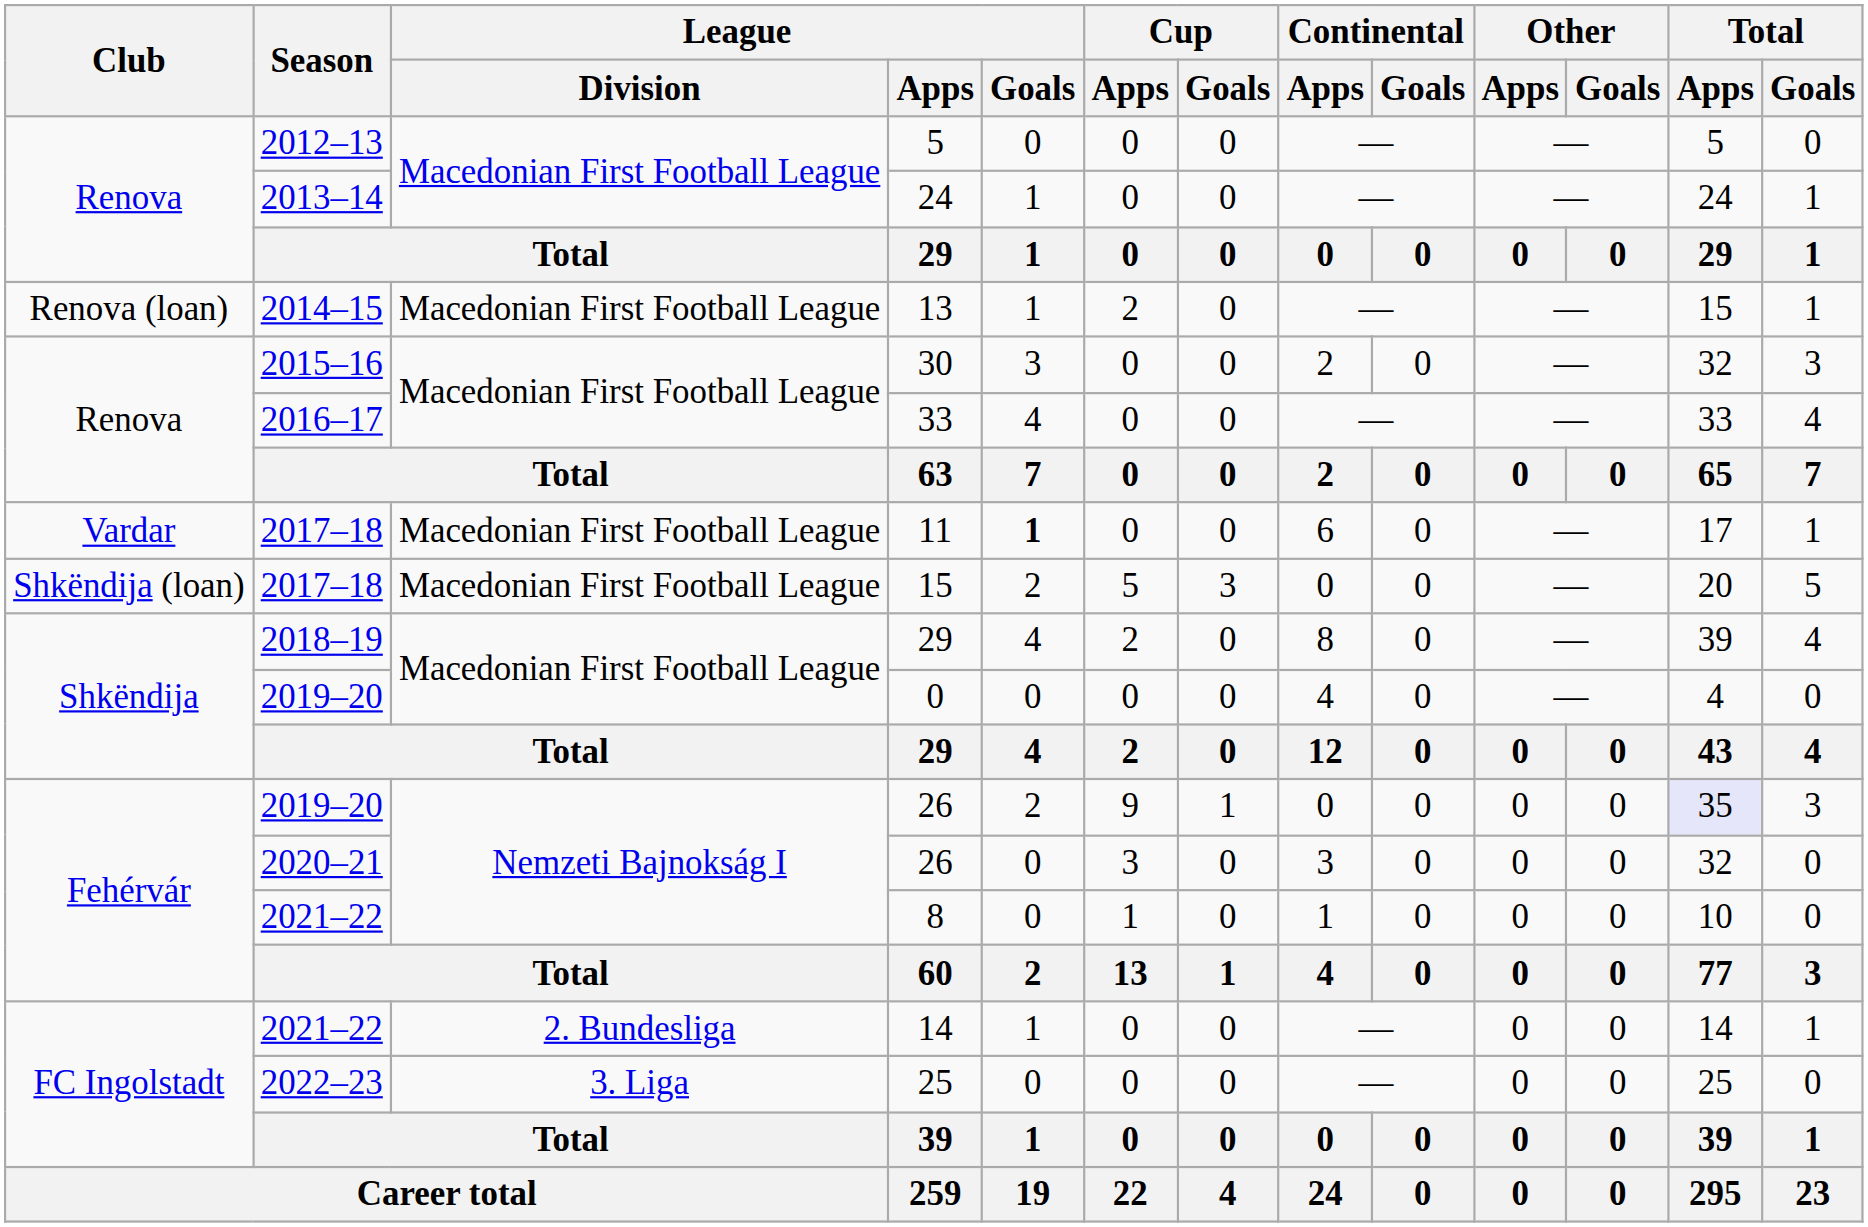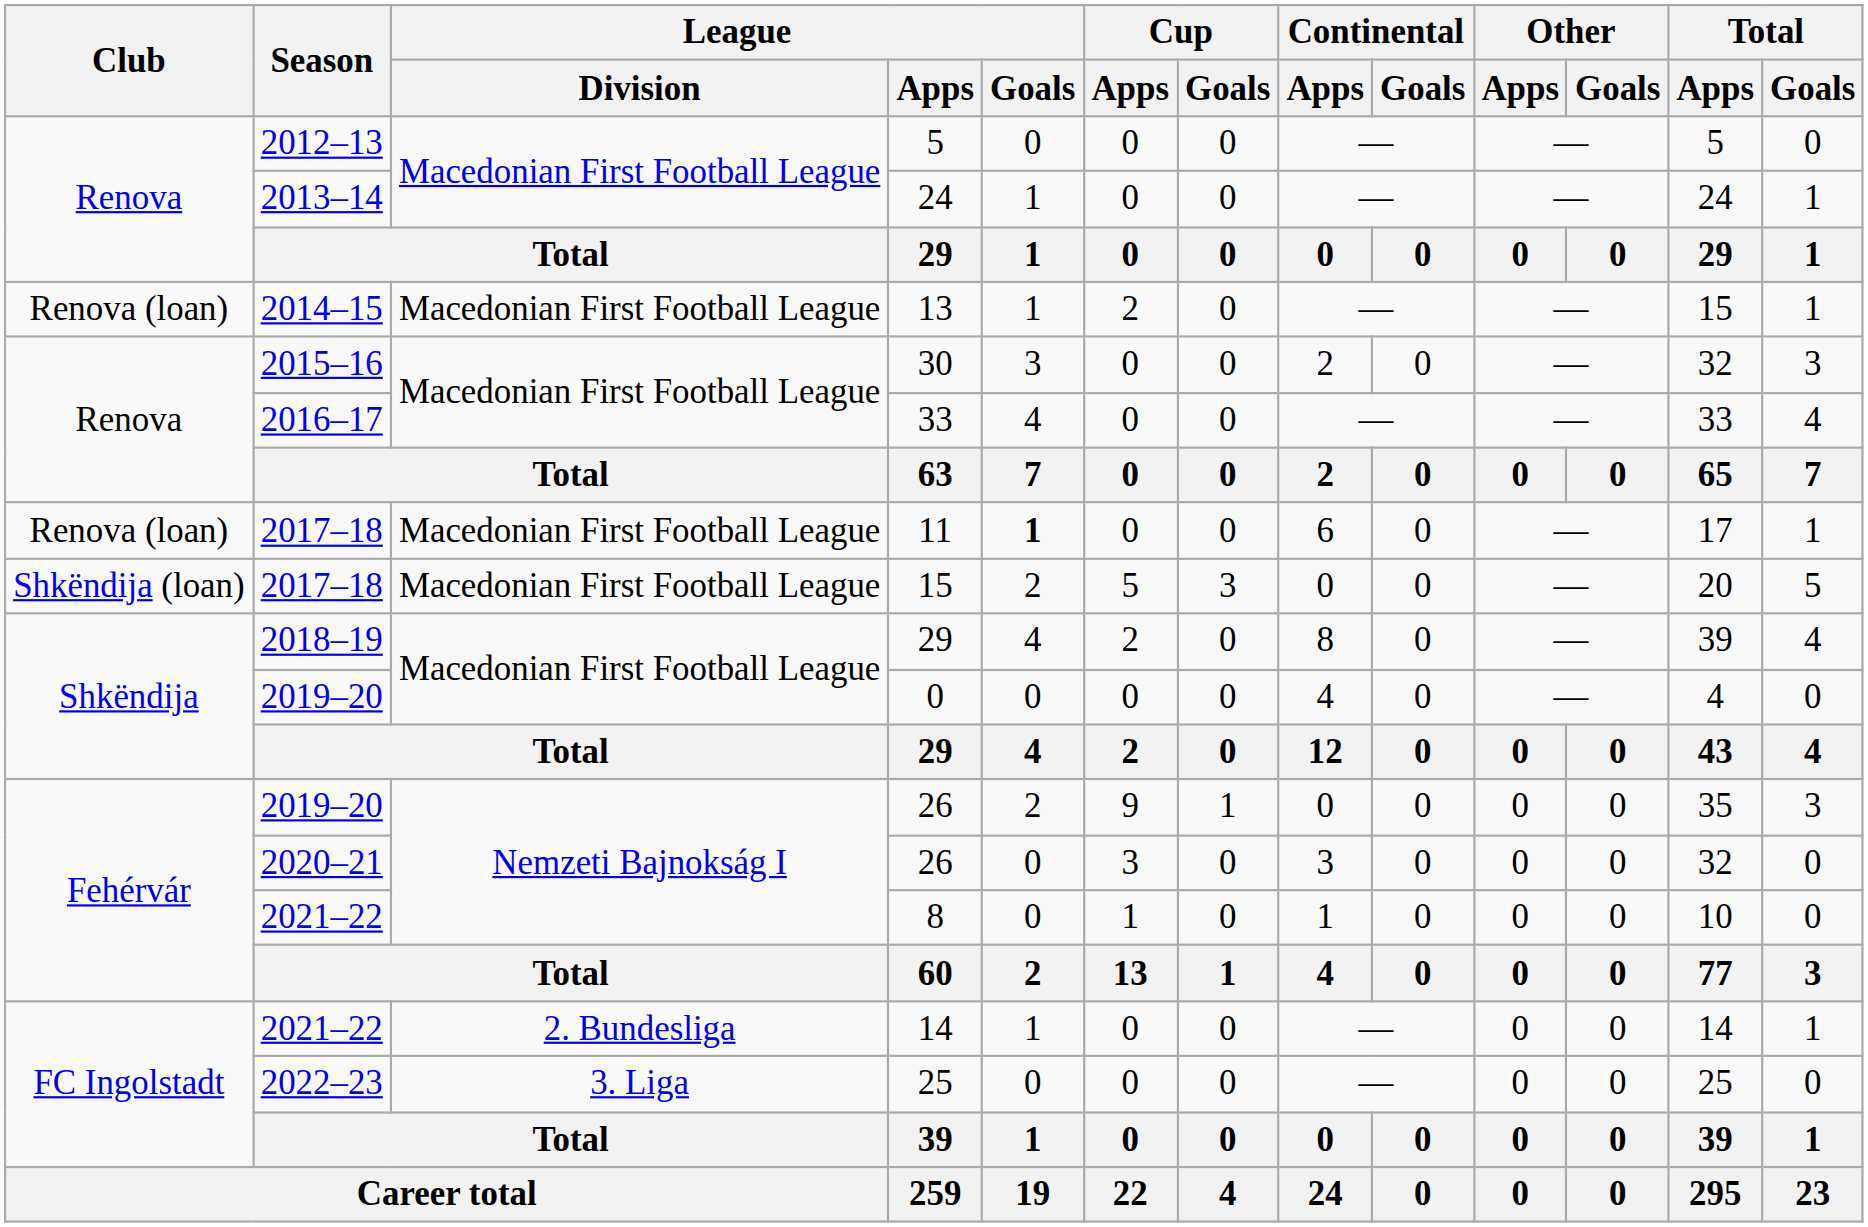11 | Club: Vardar -> Renova (loan)
2019–20 / 26 | Total / Apps: lavender background -> no background
